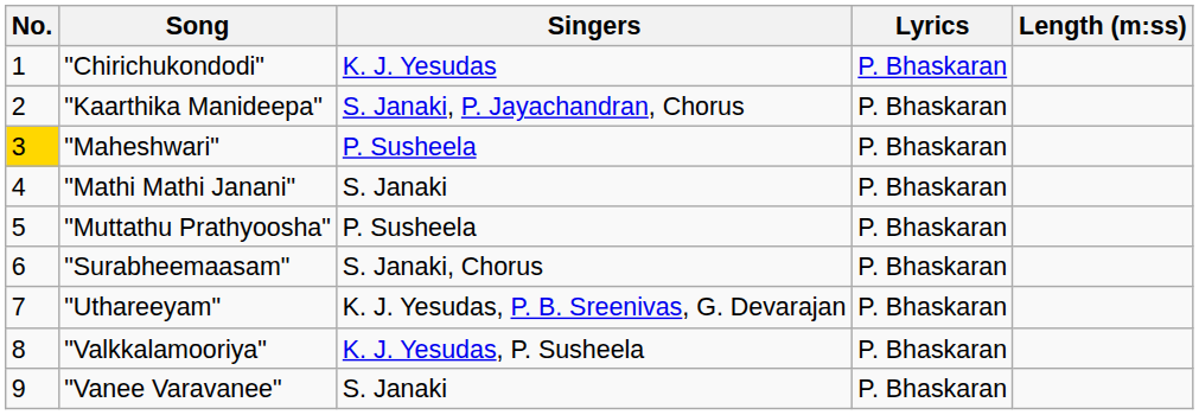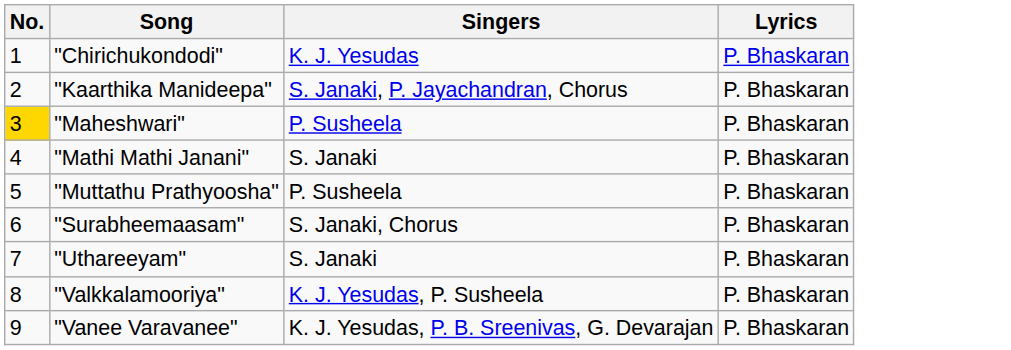- column: Length (m:ss)
"Uthareeyam" | Singers: K. J. Yesudas, P. B. Sreenivas, G. Devarajan -> S. Janaki
"Vanee Varavanee" | Singers: S. Janaki -> K. J. Yesudas, P. B. Sreenivas, G. Devarajan
